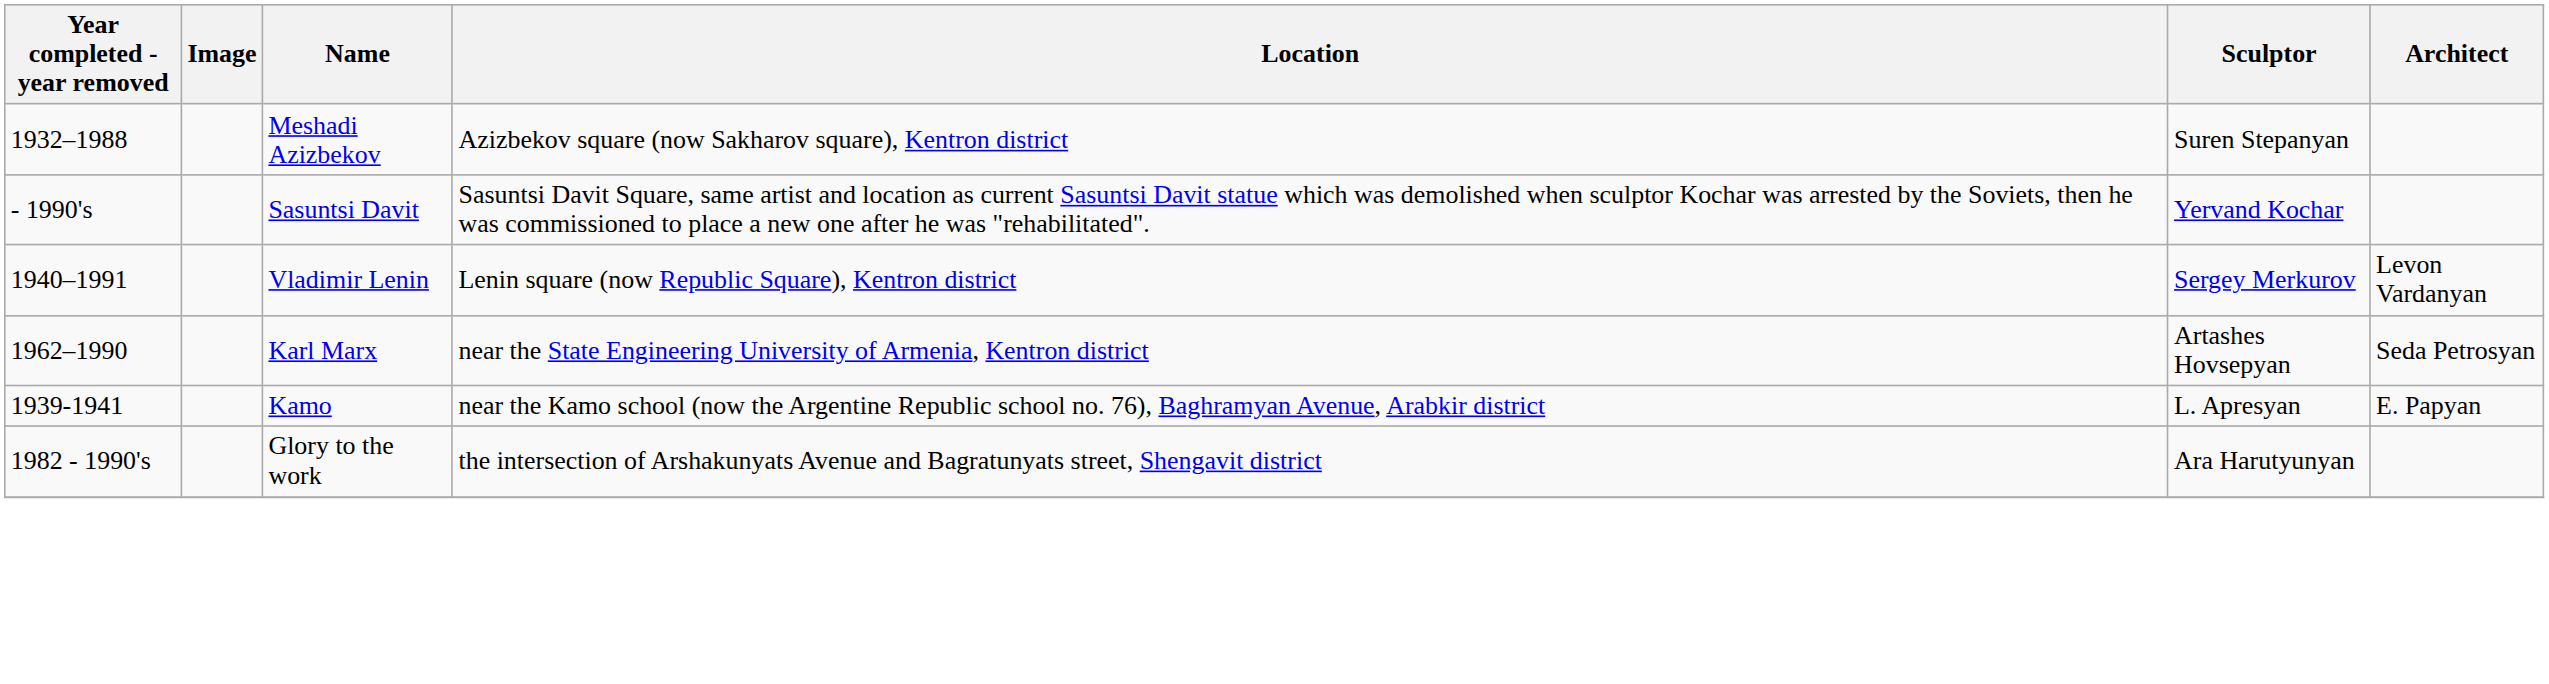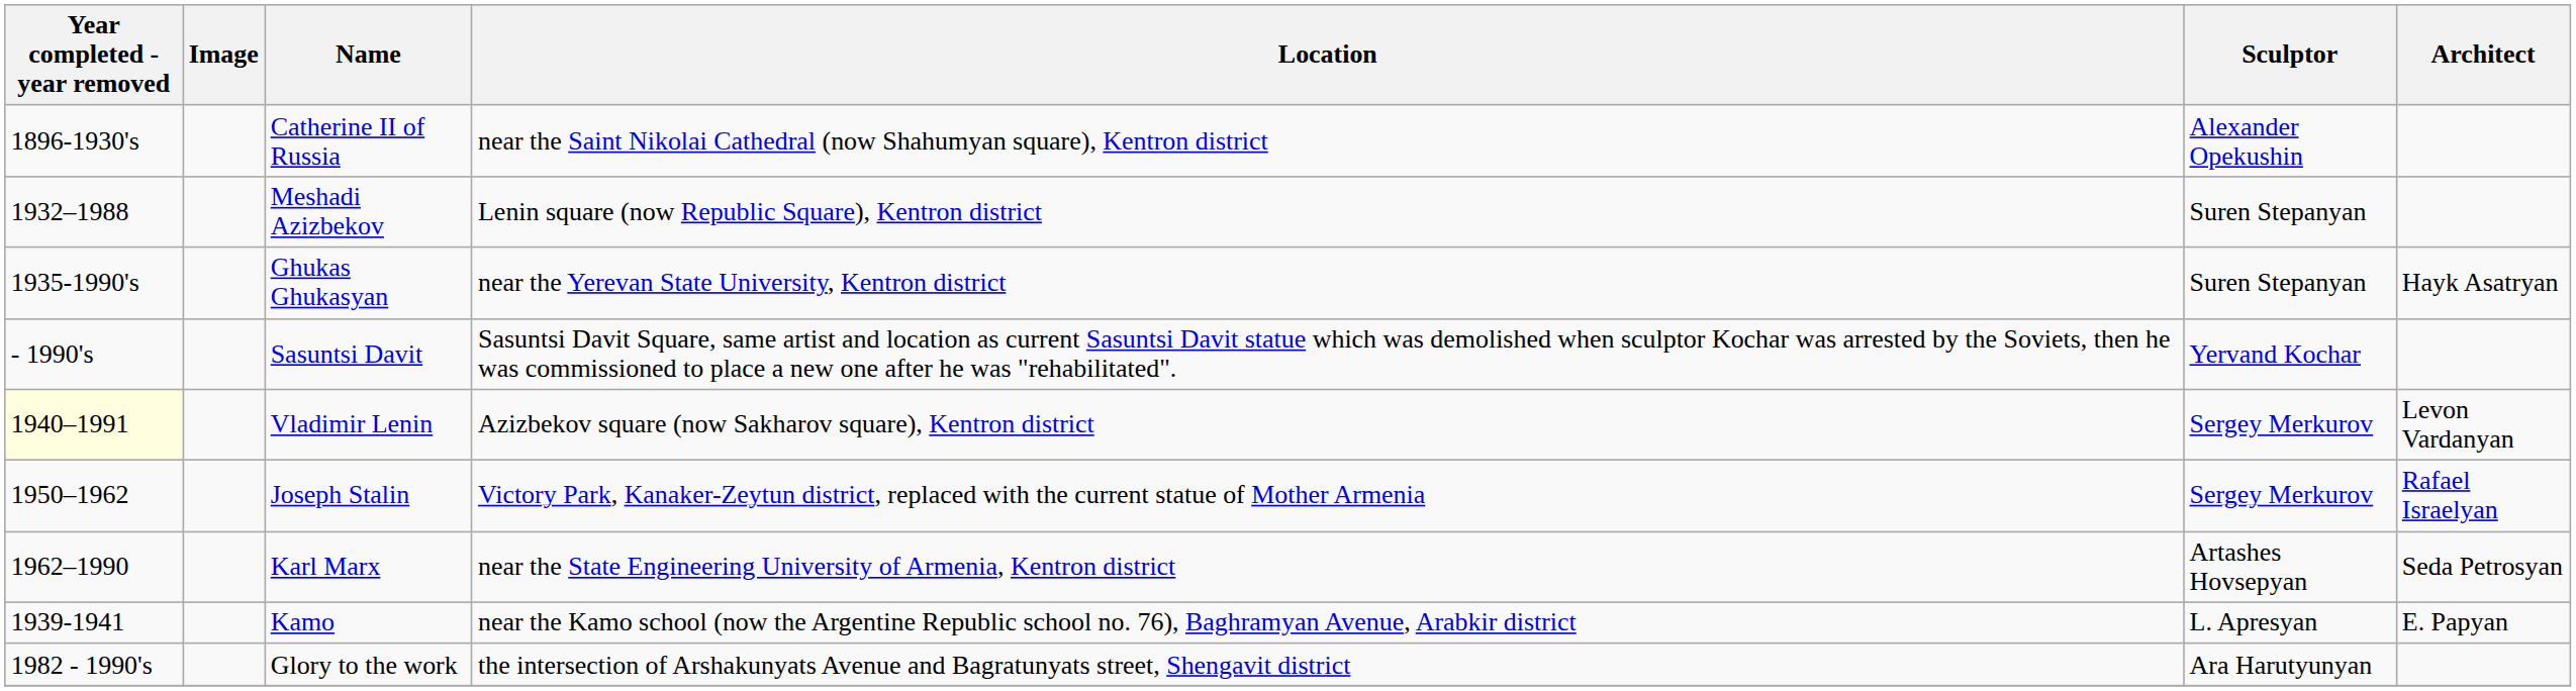+ row: 1896-1930's | Catherine II of Russia | near the Saint Nikolai Cathedral (now Shahumyan square), Kentron district | Alexander Opekushin
Meshadi Azizbekov | Location: Azizbekov square (now Sakharov square), Kentron district -> Lenin square (now Republic Square), Kentron district
+ row: 1935-1990's | Ghukas Ghukasyan | near the Yerevan State University, Kentron district | Suren Stepanyan | Hayk Asatryan
Vladimir Lenin | Year completed - year removed: no background -> lightyellow background
Vladimir Lenin | Location: Lenin square (now Republic Square), Kentron district -> Azizbekov square (now Sakharov square), Kentron district
+ row: 1950–1962 | Joseph Stalin | Victory Park, Kanaker-Zeytun district, replaced with the current statue of Mother Armenia | Sergey Merkurov | Rafael Israelyan
